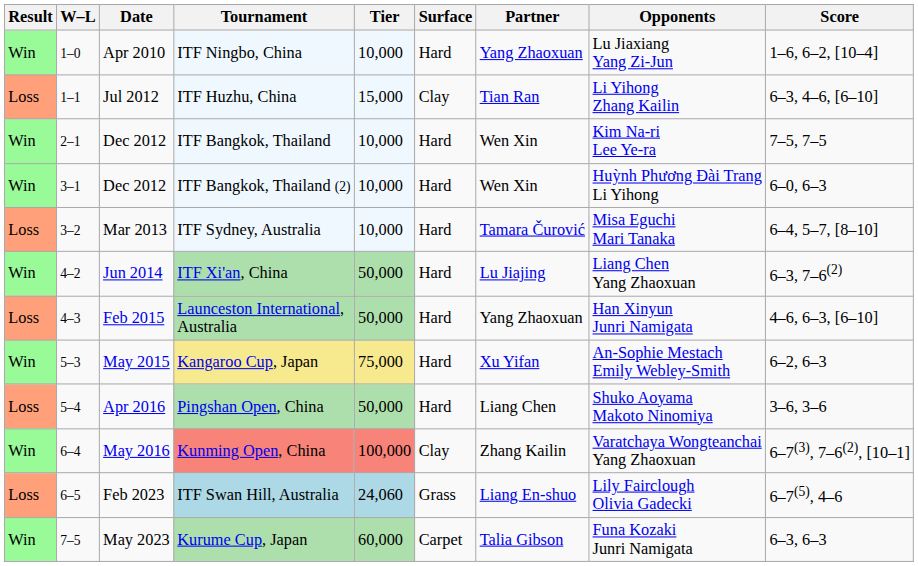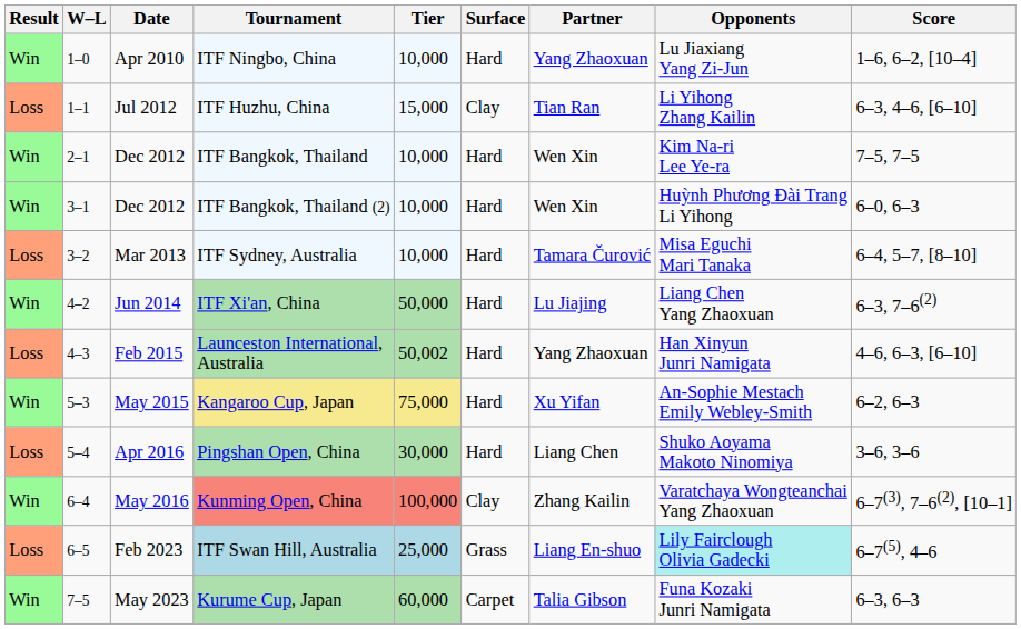Launceston International, Australia | Tier: 50,000 -> 50,002
Pingshan Open, China | Tier: 50,000 -> 30,000
ITF Swan Hill, Australia | Tier: 24,060 -> 25,000
ITF Swan Hill, Australia | Opponents: no background -> paleturquoise background
